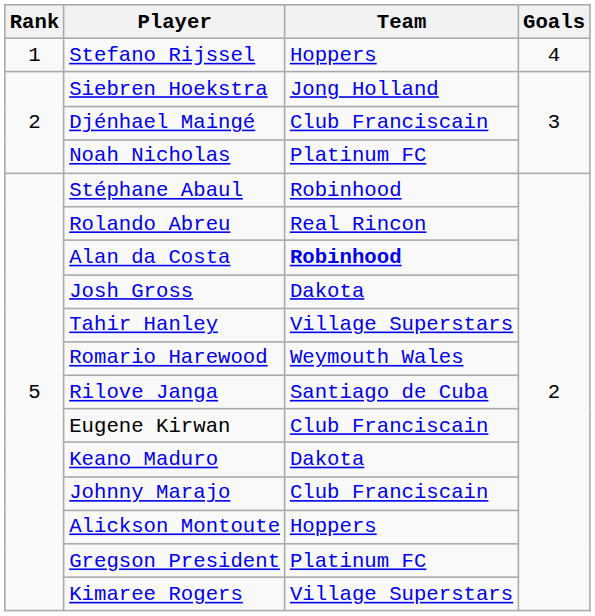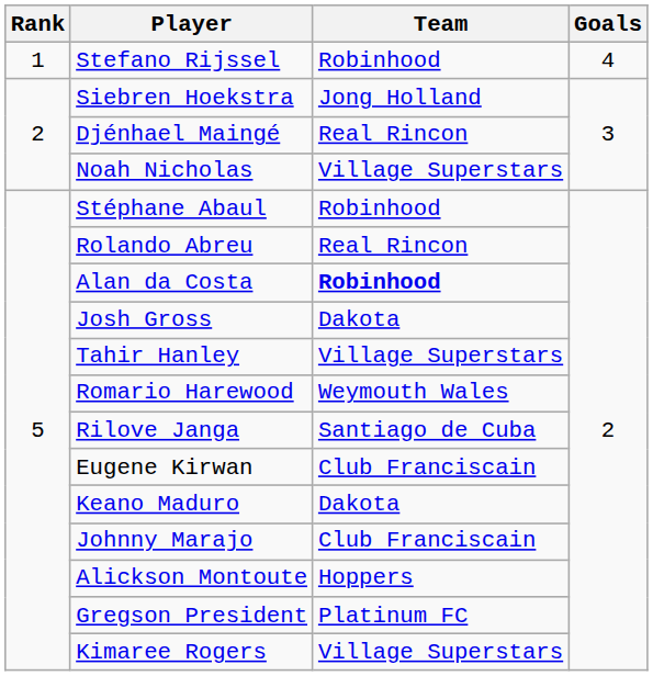Stefano Rijssel | Team: Hoppers -> Robinhood
Djénhael Maingé | Team: Club Franciscain -> Real Rincon
Noah Nicholas | Team: Platinum FC -> Village Superstars
